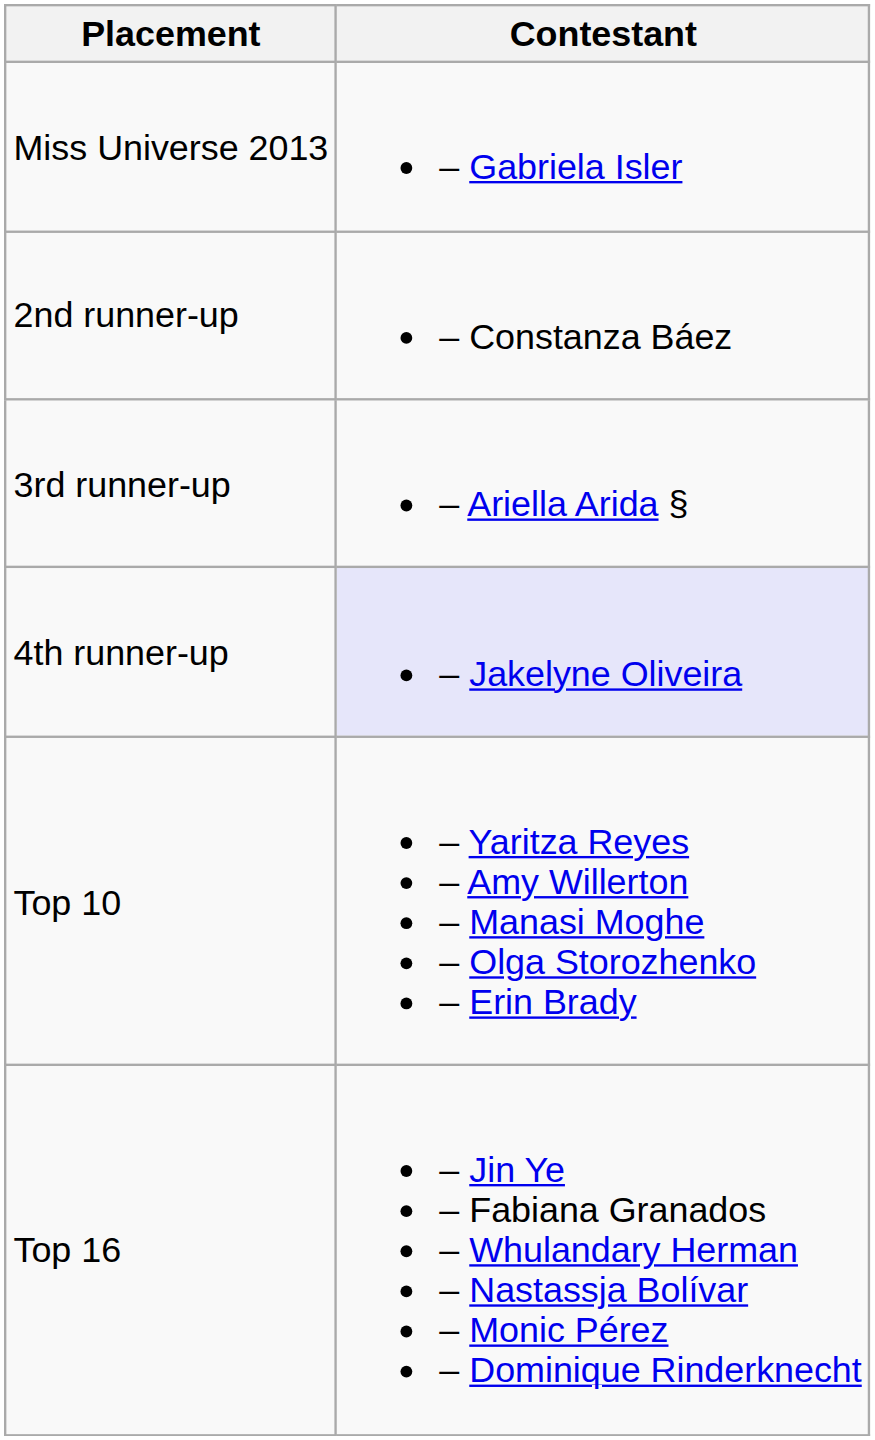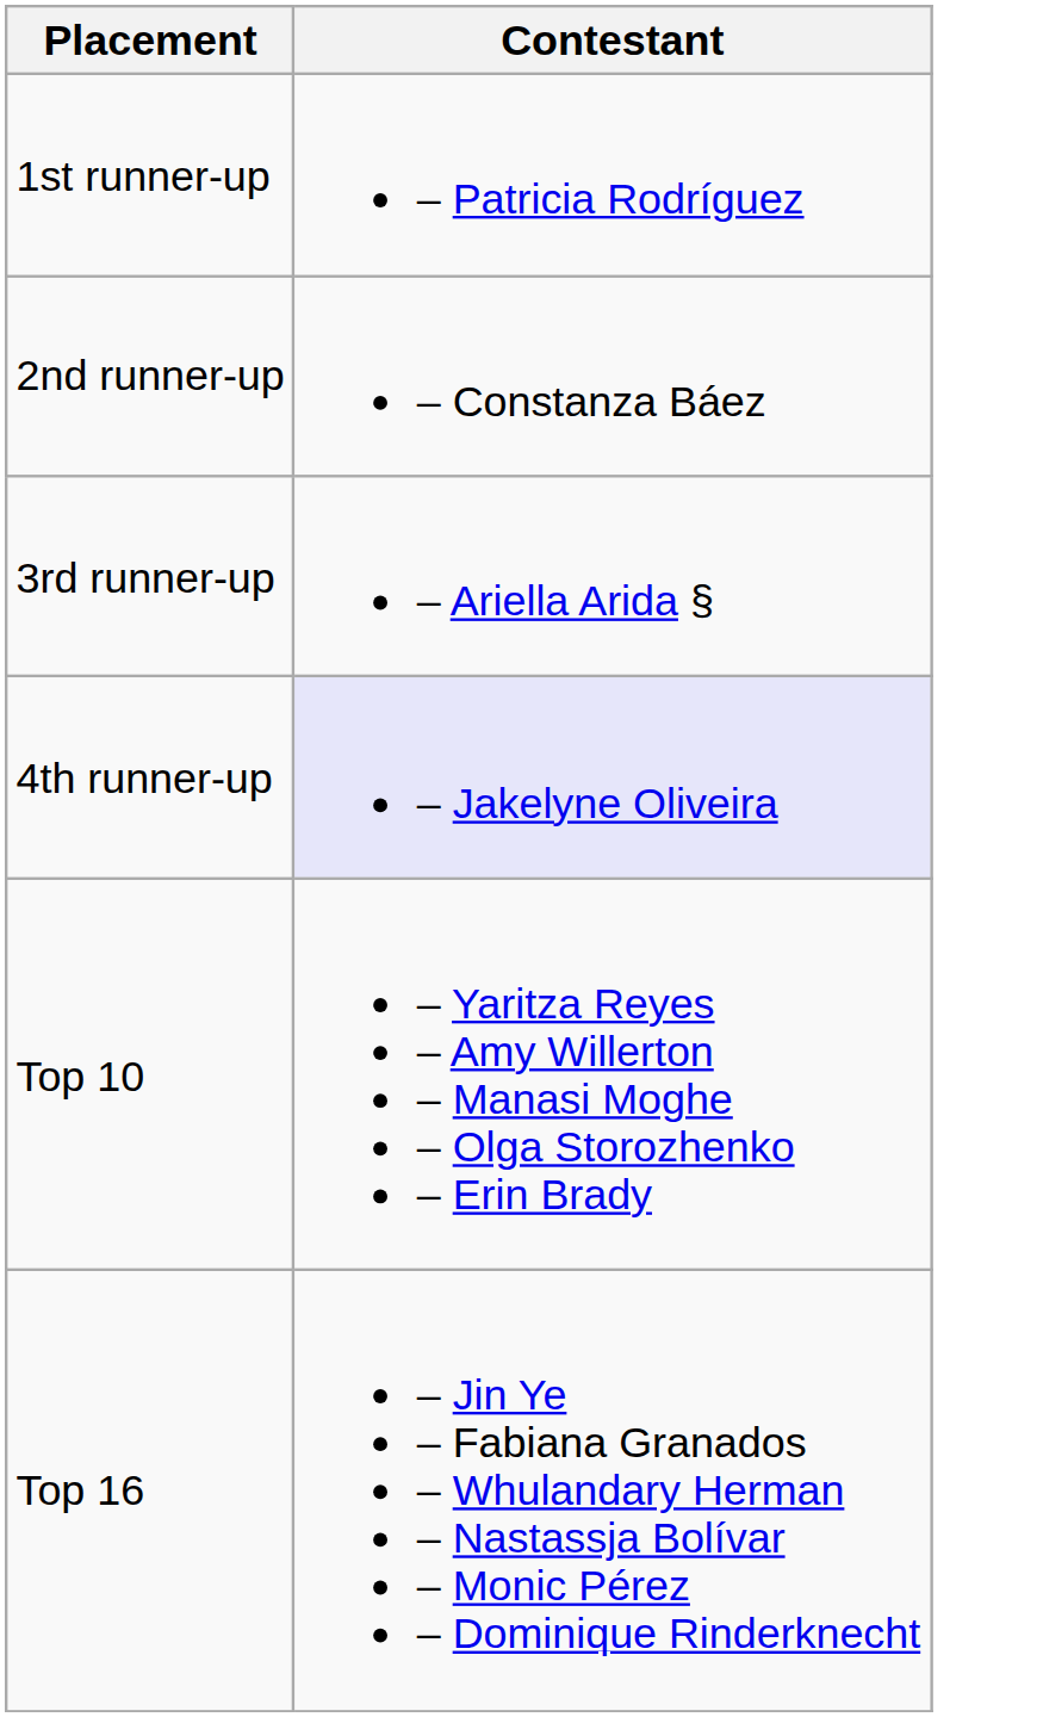- row: Miss Universe 2013 | – Gabriela Isler
+ row: 1st runner-up | – Patricia Rodríguez
